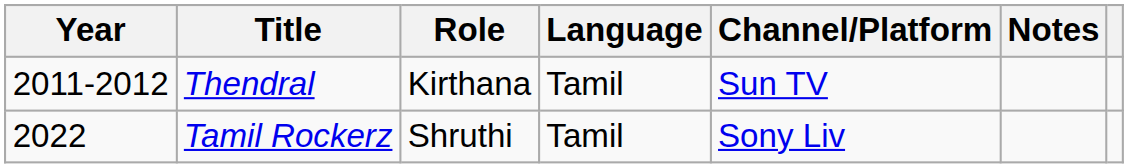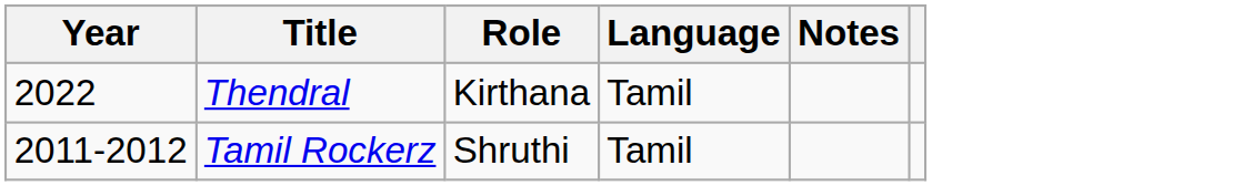- column: Channel/Platform | Sun TV | Sony Liv
Thendral | Year: 2011-2012 -> 2022
Tamil Rockerz | Year: 2022 -> 2011-2012
